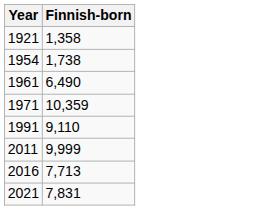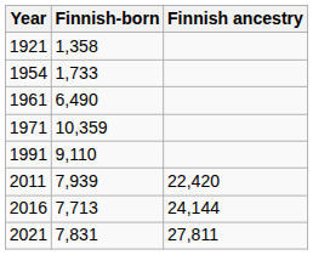+ column: Finnish ancestry | 22,420 | 24,144 | 27,811
1954 | Finnish-born: 1,738 -> 1,733
2011 | Finnish-born: 9,999 -> 7,939
